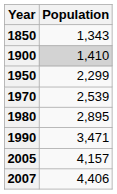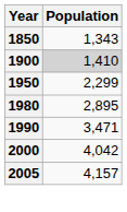- row: 1970 | 2,539
+ row: 2000 | 4,042
- row: 2007 | 4,406
